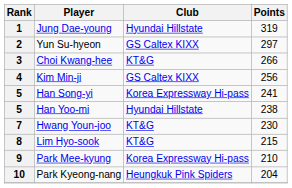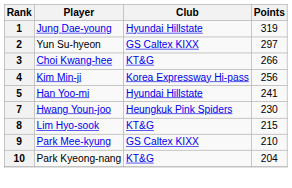4 | Club: GS Caltex KIXX -> Korea Expressway Hi-pass
- row: 5 | Han Song-yi | Korea Expressway Hi-pass | 241
5 / Han Yoo-mi | Points: 238 -> 241
7 | Club: KT&G -> Heungkuk Pink Spiders
9 | Club: Korea Expressway Hi-pass -> GS Caltex KIXX
10 | Club: Heungkuk Pink Spiders -> KT&G
